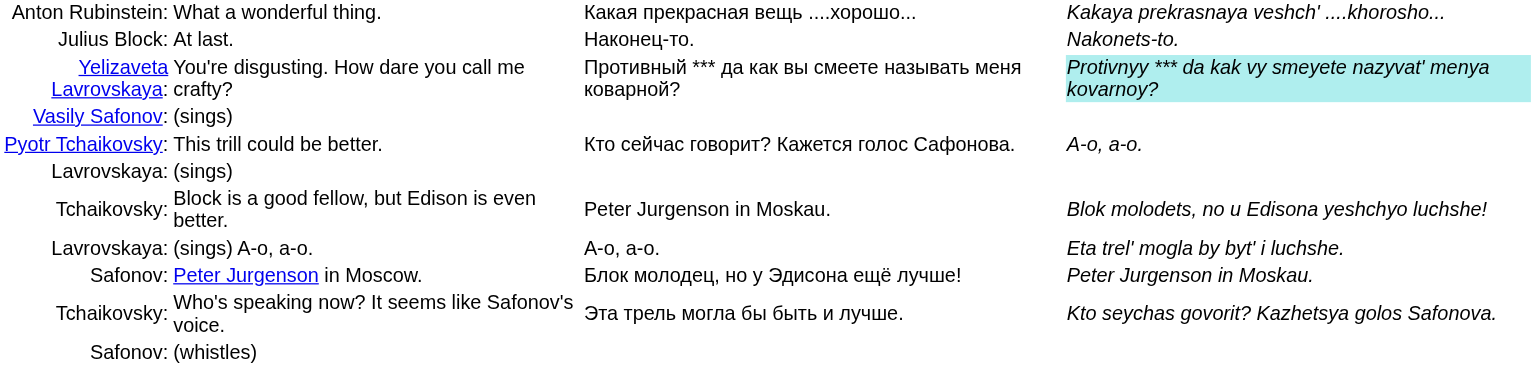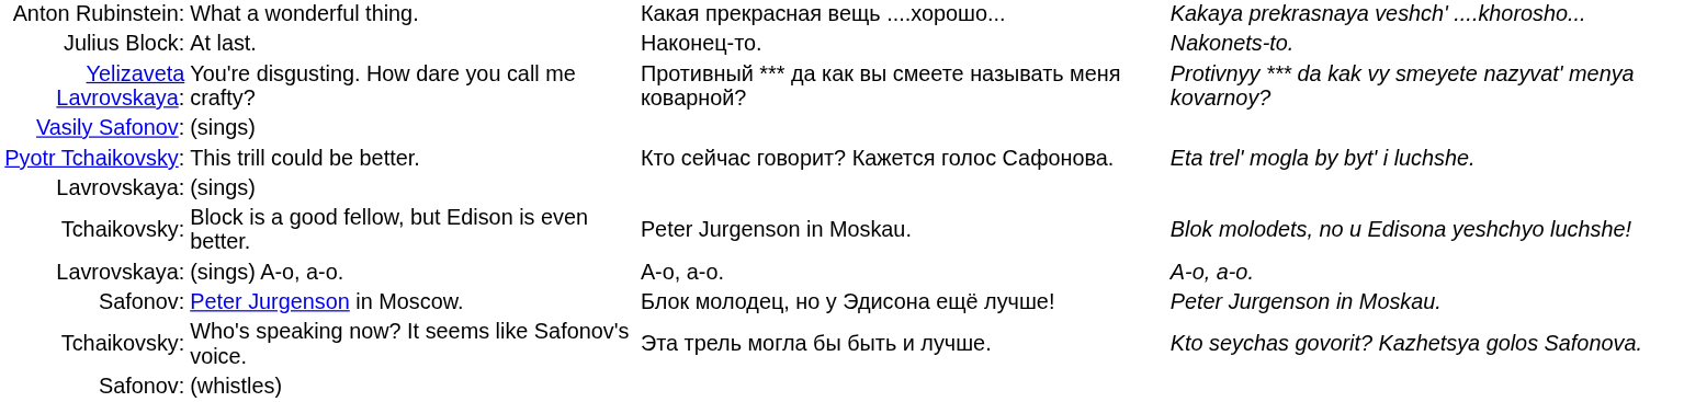You're disgusting. How dare you call me crafty? | column 4: paleturquoise background -> no background
This trill could be better. | column 4: A-o, a-o. -> Eta trel' mogla by byt' i luchshe.
(sings) A-o, a-o. | column 4: Eta trel' mogla by byt' i luchshe. -> A-o, a-o.
